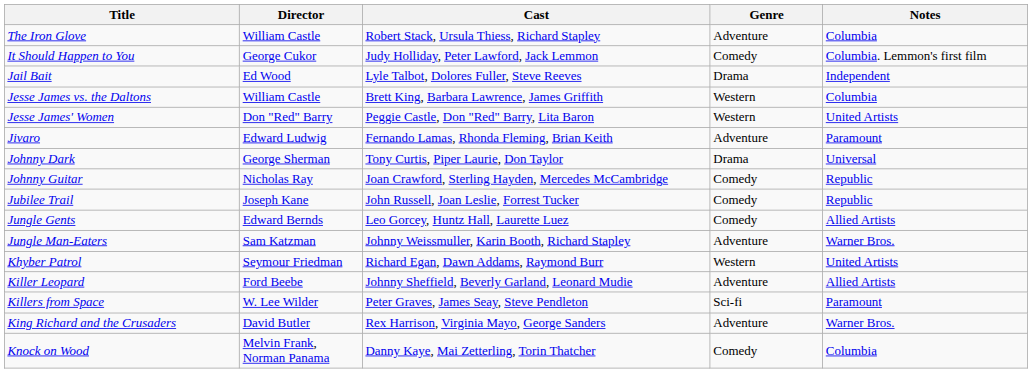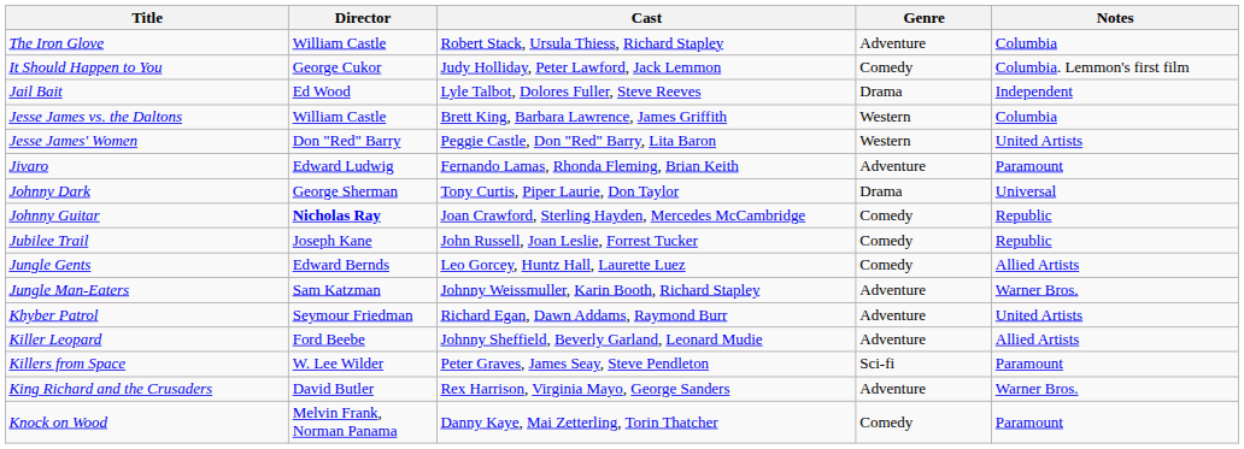Johnny Guitar | Director: normal -> bold
Khyber Patrol | Genre: Western -> Adventure
Knock on Wood | Notes: Columbia -> Paramount
